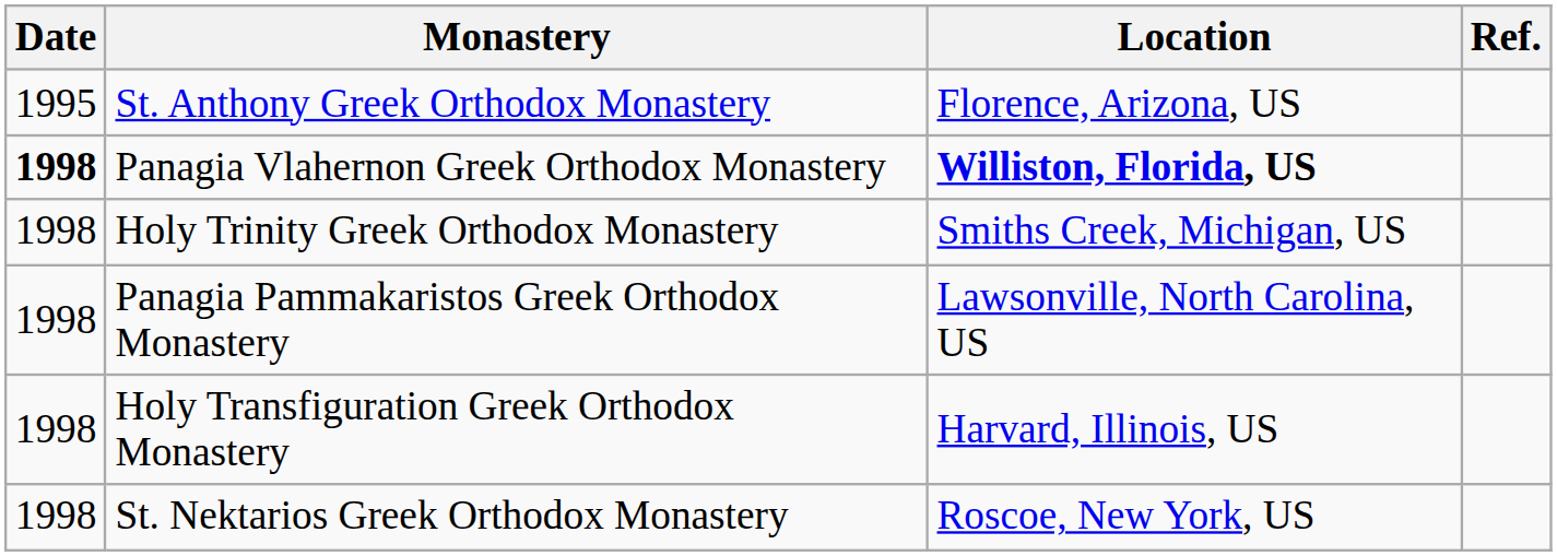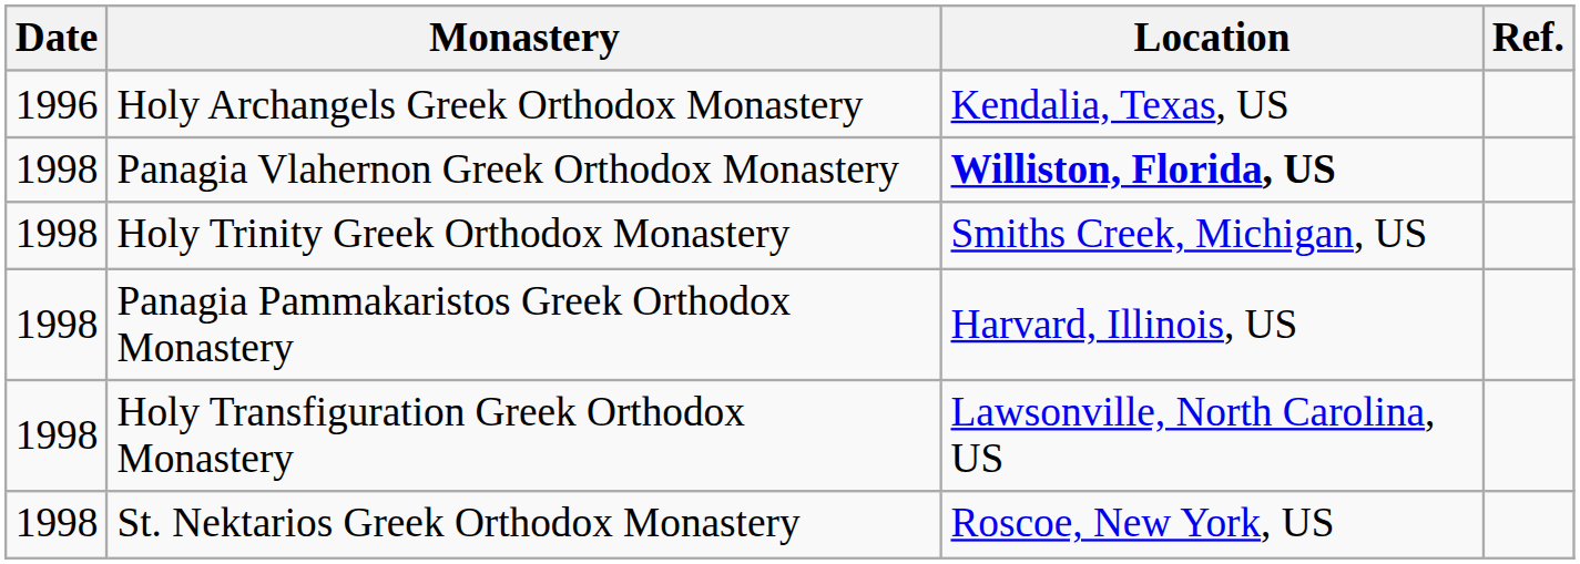- row: 1995 | St. Anthony Greek Orthodox Monastery | Florence, Arizona, US
+ row: 1996 | Holy Archangels Greek Orthodox Monastery | Kendalia, Texas, US
Panagia Vlahernon Greek Orthodox Monastery | Date: bold -> normal
Panagia Pammakaristos Greek Orthodox Monastery | Location: Lawsonville, North Carolina, US -> Harvard, Illinois, US
Holy Transfiguration Greek Orthodox Monastery | Location: Harvard, Illinois, US -> Lawsonville, North Carolina, US
